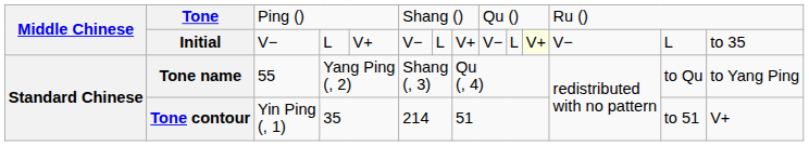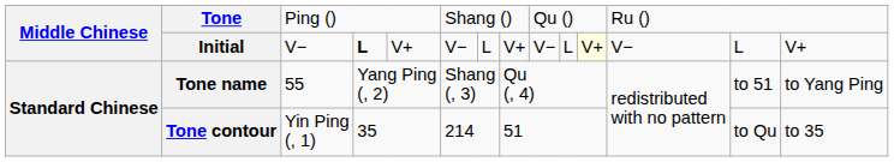Initial | column 4: normal -> bold
Initial | column 14: to 35 -> V+
Tone name | column 13: to Qu -> to 51
Tone contour | column 13: to 51 -> to Qu
Tone contour | column 14: V+ -> to 35
